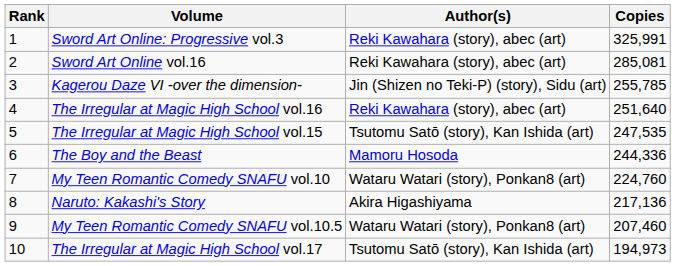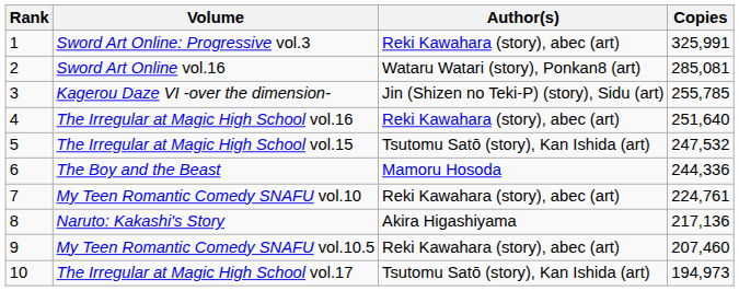Sword Art Online vol.16 | Author(s): Reki Kawahara (story), abec (art) -> Wataru Watari (story), Ponkan8 (art)
The Irregular at Magic High School vol.15 | Copies: 247,535 -> 247,532
My Teen Romantic Comedy SNAFU vol.10 | Author(s): Wataru Watari (story), Ponkan8 (art) -> Reki Kawahara (story), abec (art)
My Teen Romantic Comedy SNAFU vol.10 | Copies: 224,760 -> 224,761
My Teen Romantic Comedy SNAFU vol.10.5 | Author(s): Wataru Watari (story), Ponkan8 (art) -> Reki Kawahara (story), abec (art)
